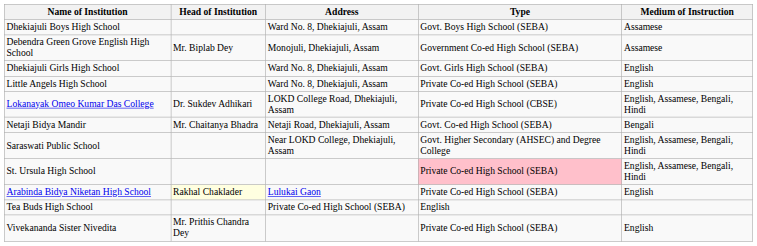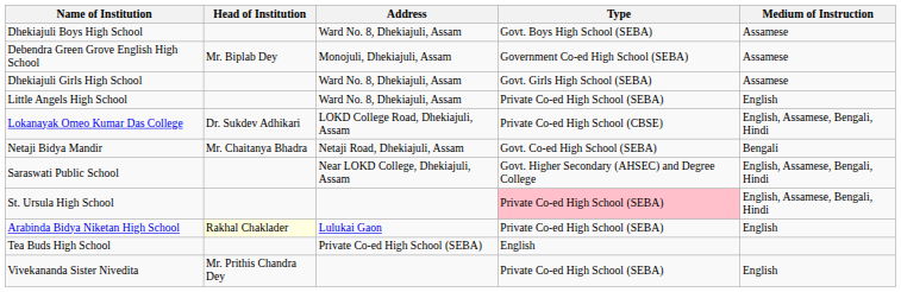Dhekiajuli Girls High School | Medium of Instruction: English -> Assamese
